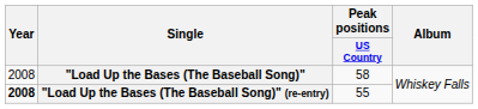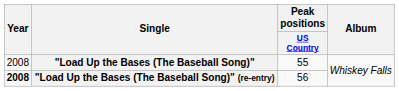"Load Up the Bases (The Baseball Song)" | Peak positions / US Country: 58 -> 55
"Load Up the Bases (The Baseball Song)" (re-entry) | Peak positions / US Country: 55 -> 56
